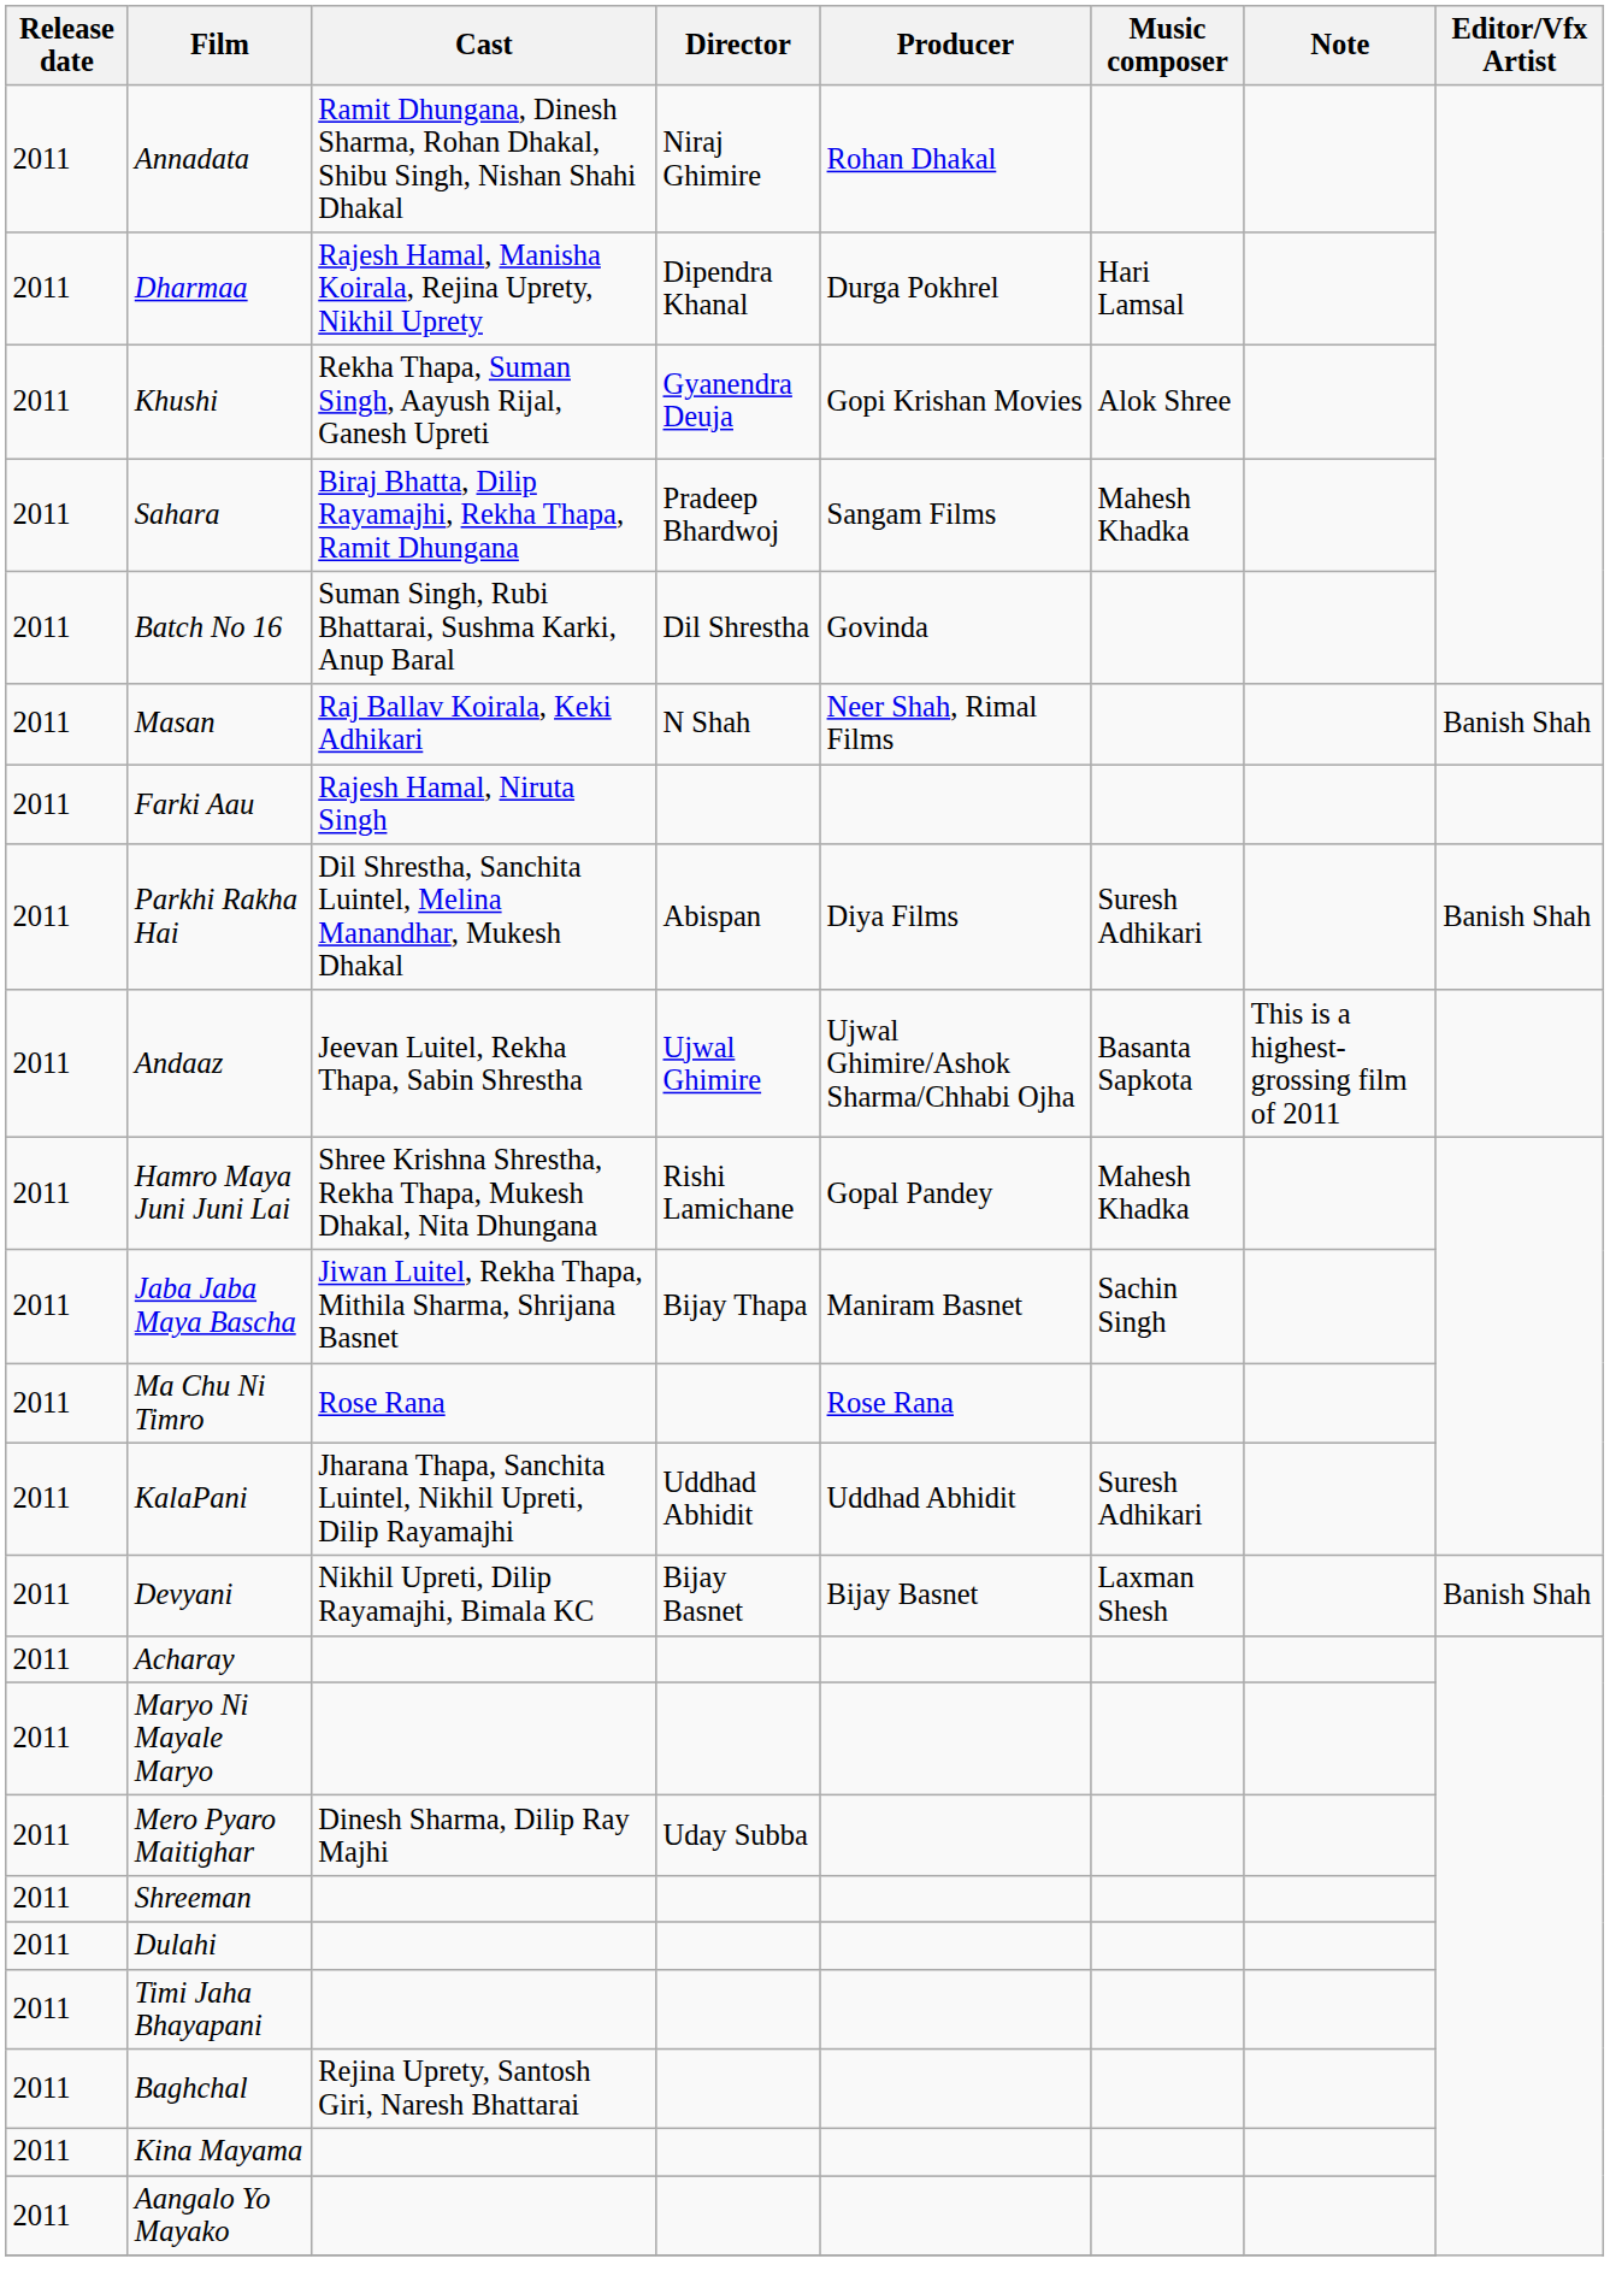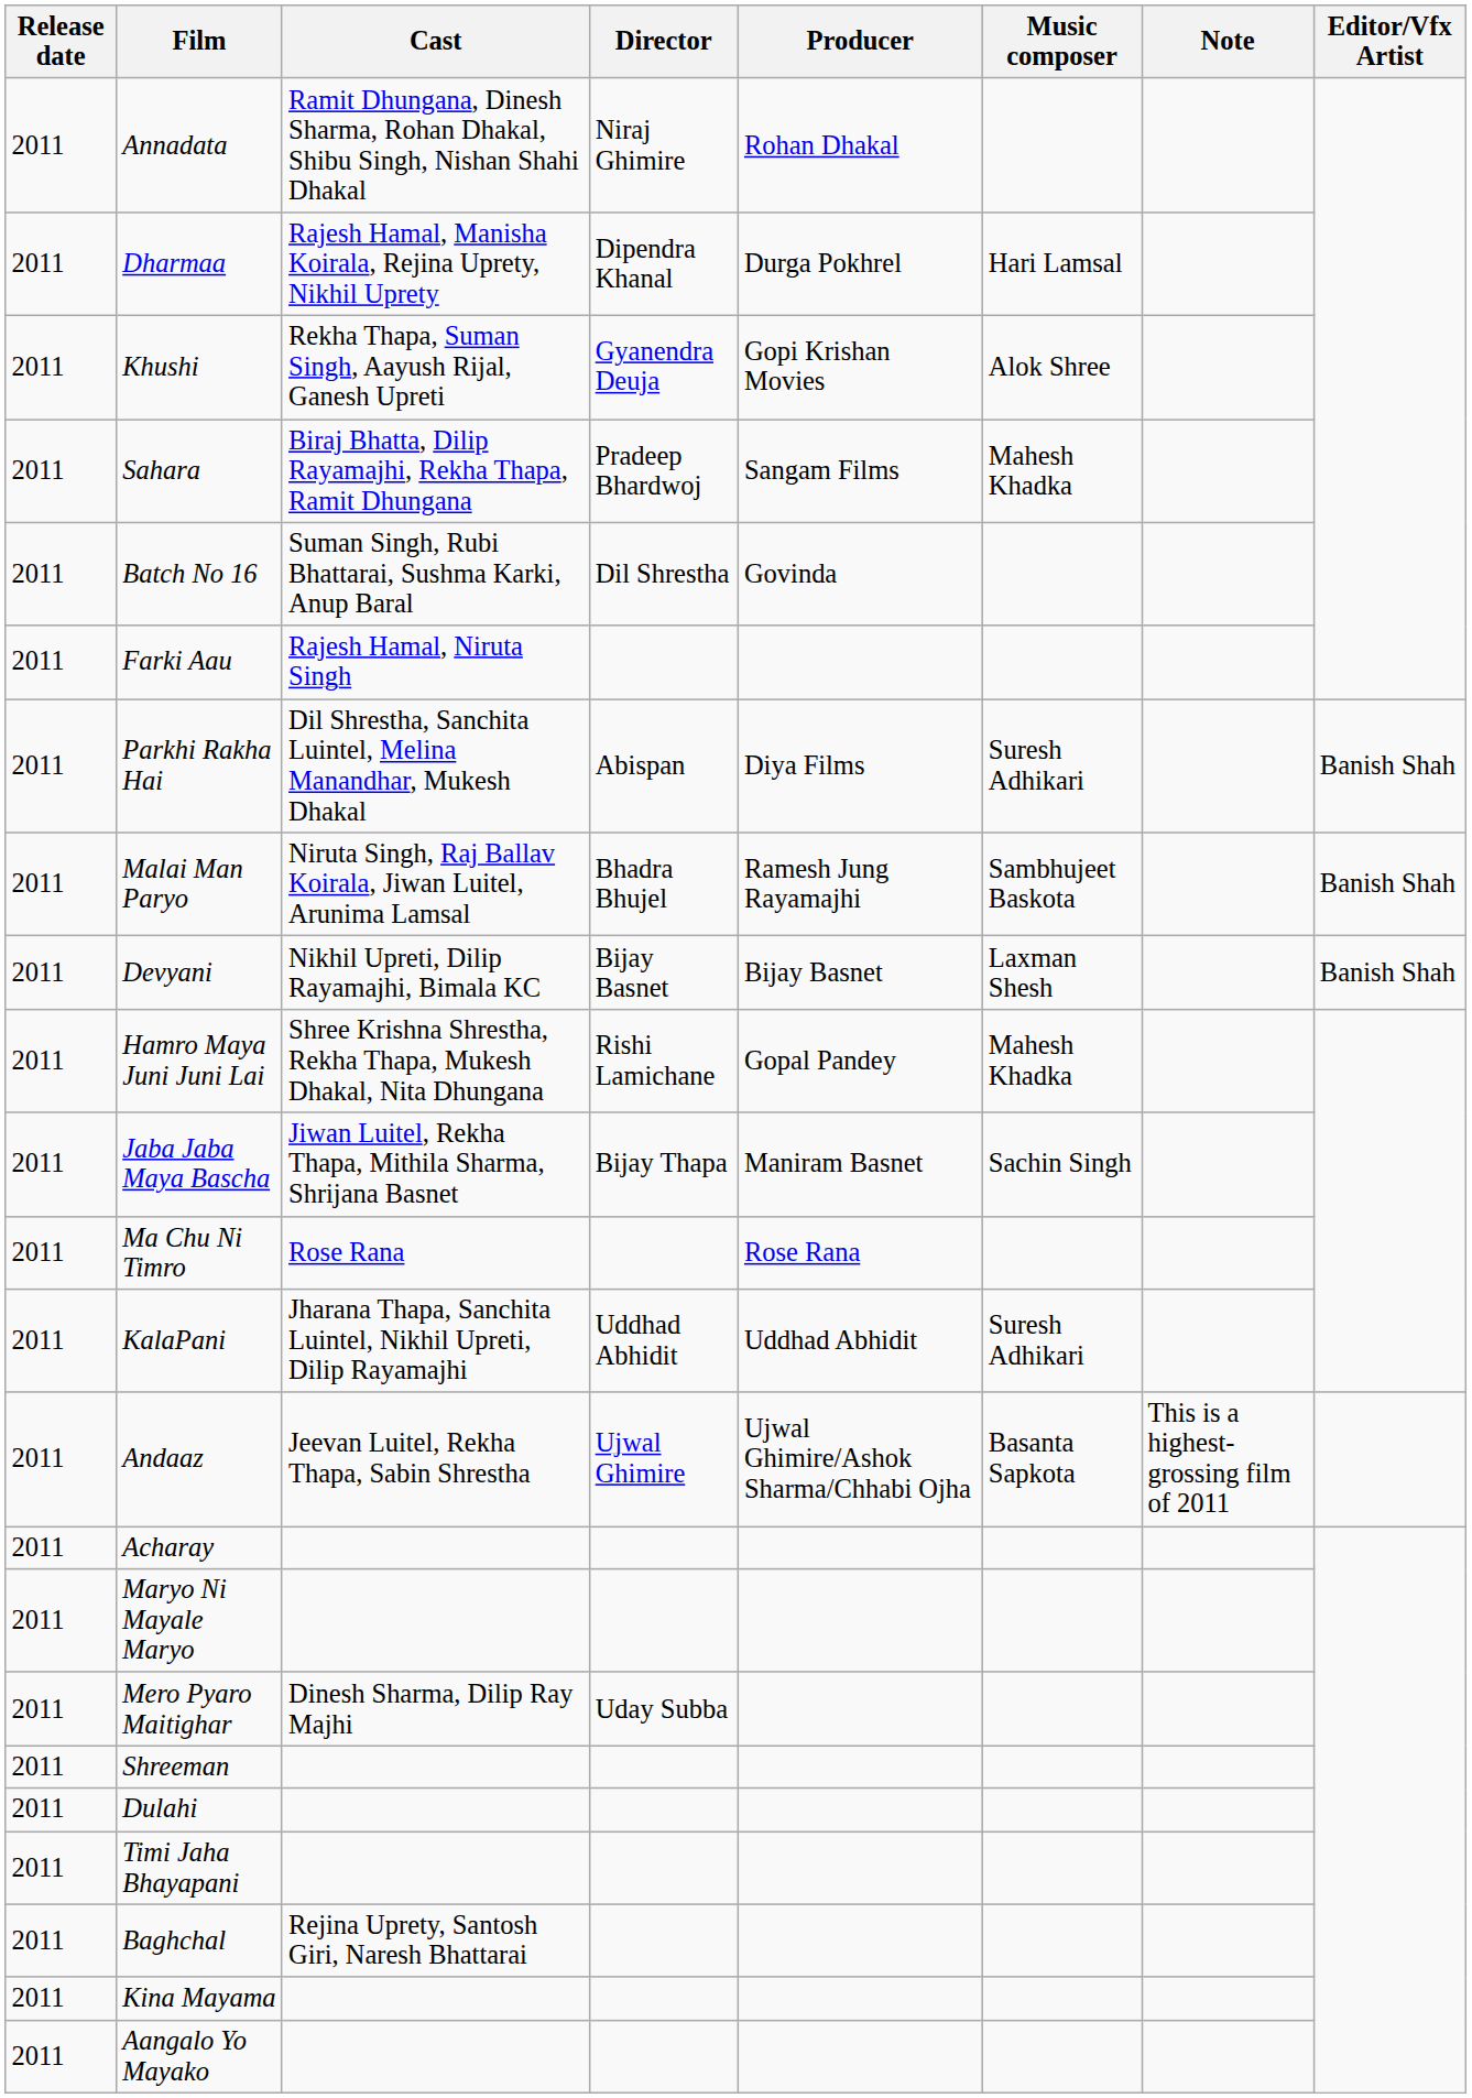- row: 2011 | Masan | Raj Ballav Koirala, Keki Adhikari | N Shah | Neer Shah, Rimal Films | Banish Shah
+ row: 2011 | Malai Man Paryo | Niruta Singh, Raj Ballav Koirala, Jiwan Luitel, Arunima Lamsal | Bhadra Bhujel | Ramesh Jung Rayamajhi | Sambhujeet Baskota | Banish Shah
rows swapped: Devyani <-> Andaaz
